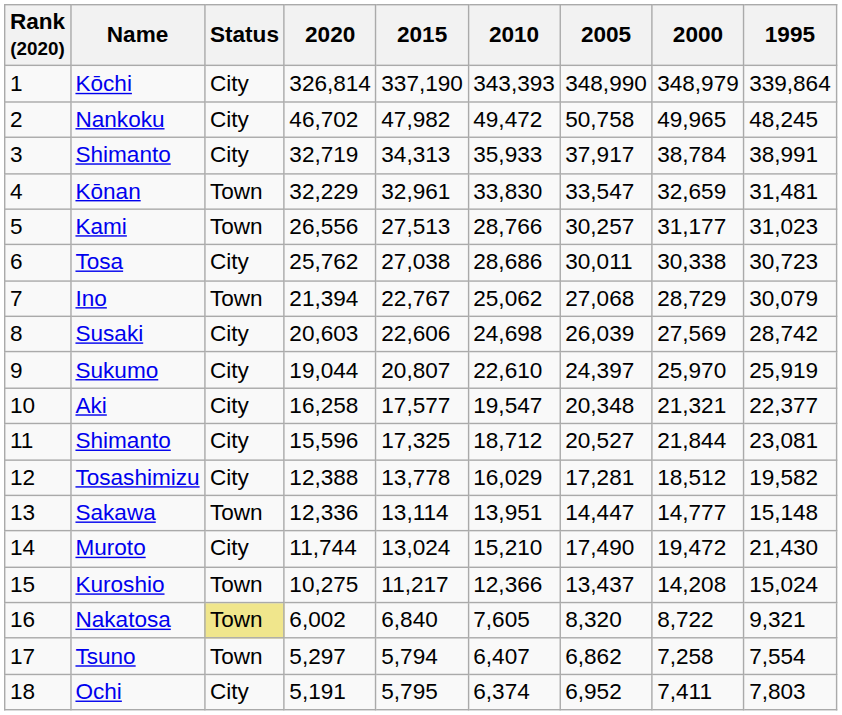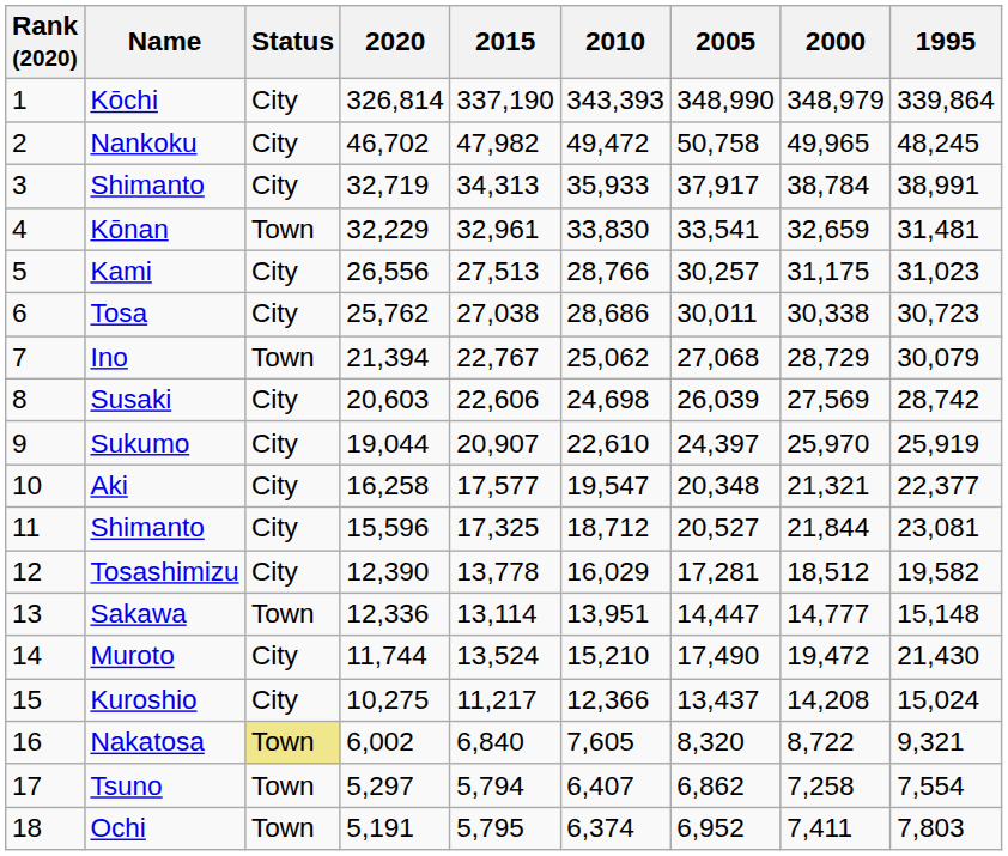Kōnan | 2005: 33,547 -> 33,541
Kami | Status: Town -> City
Kami | 2000: 31,177 -> 31,175
Sukumo | 2015: 20,807 -> 20,907
Tosashimizu | 2020: 12,388 -> 12,390
Muroto | 2015: 13,024 -> 13,524
Kuroshio | Status: Town -> City
Ochi | Status: City -> Town
